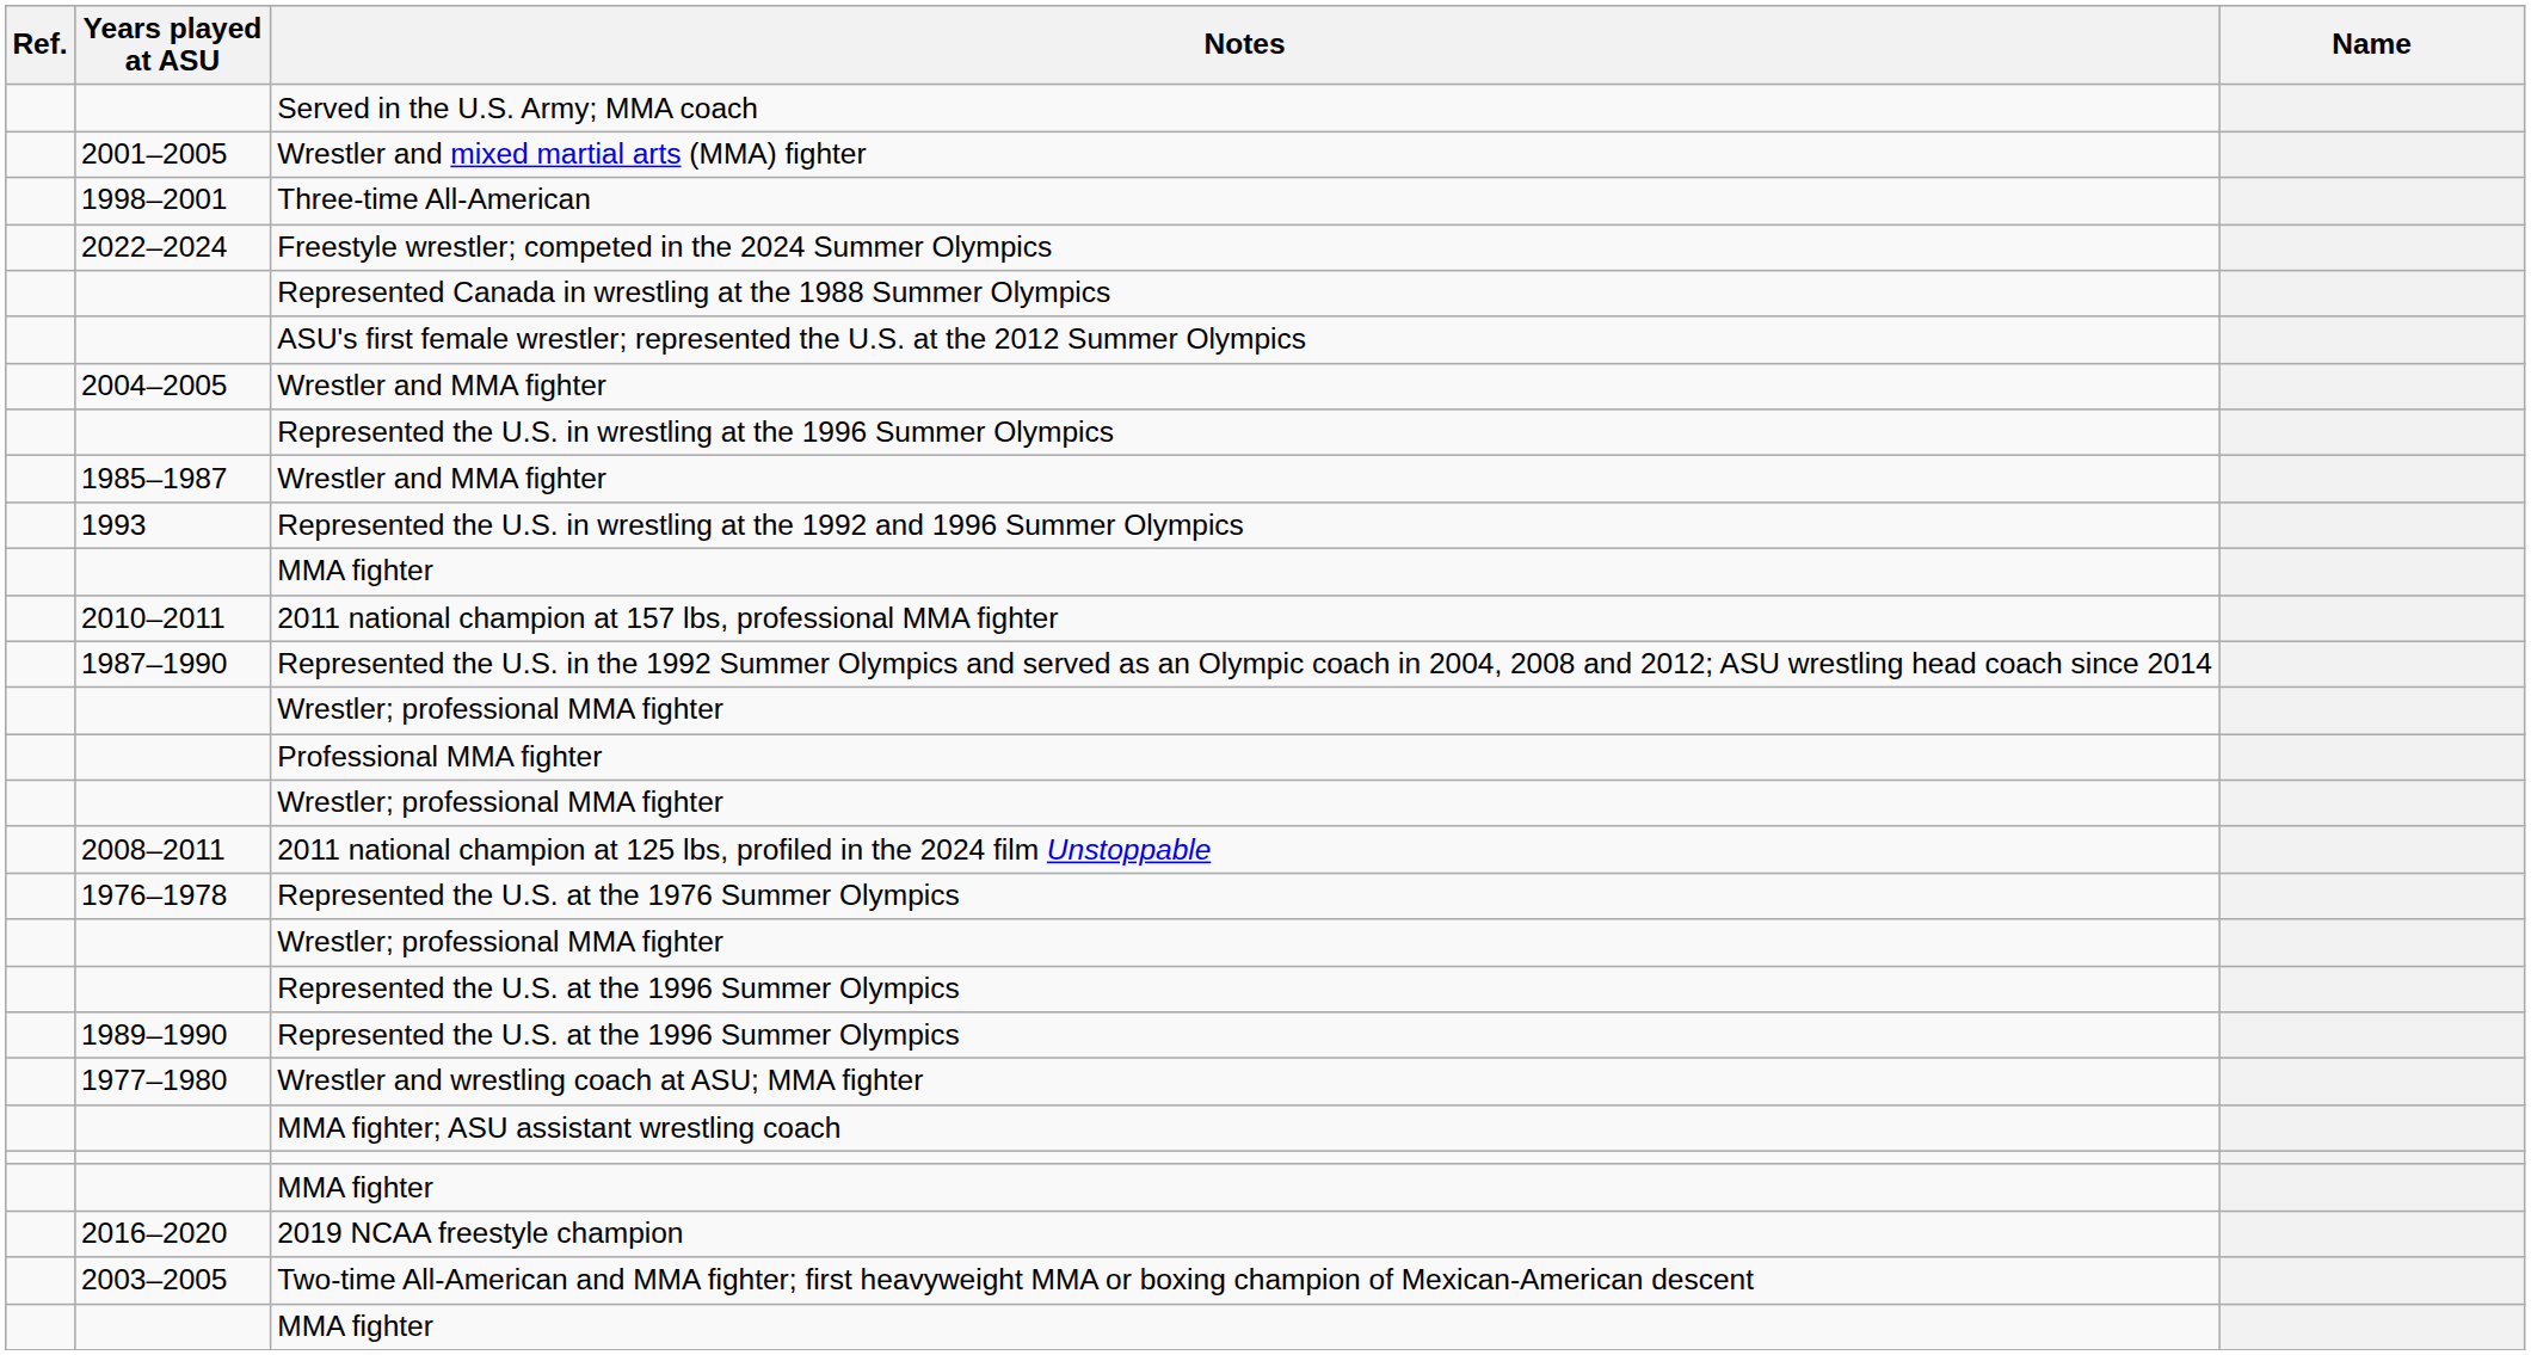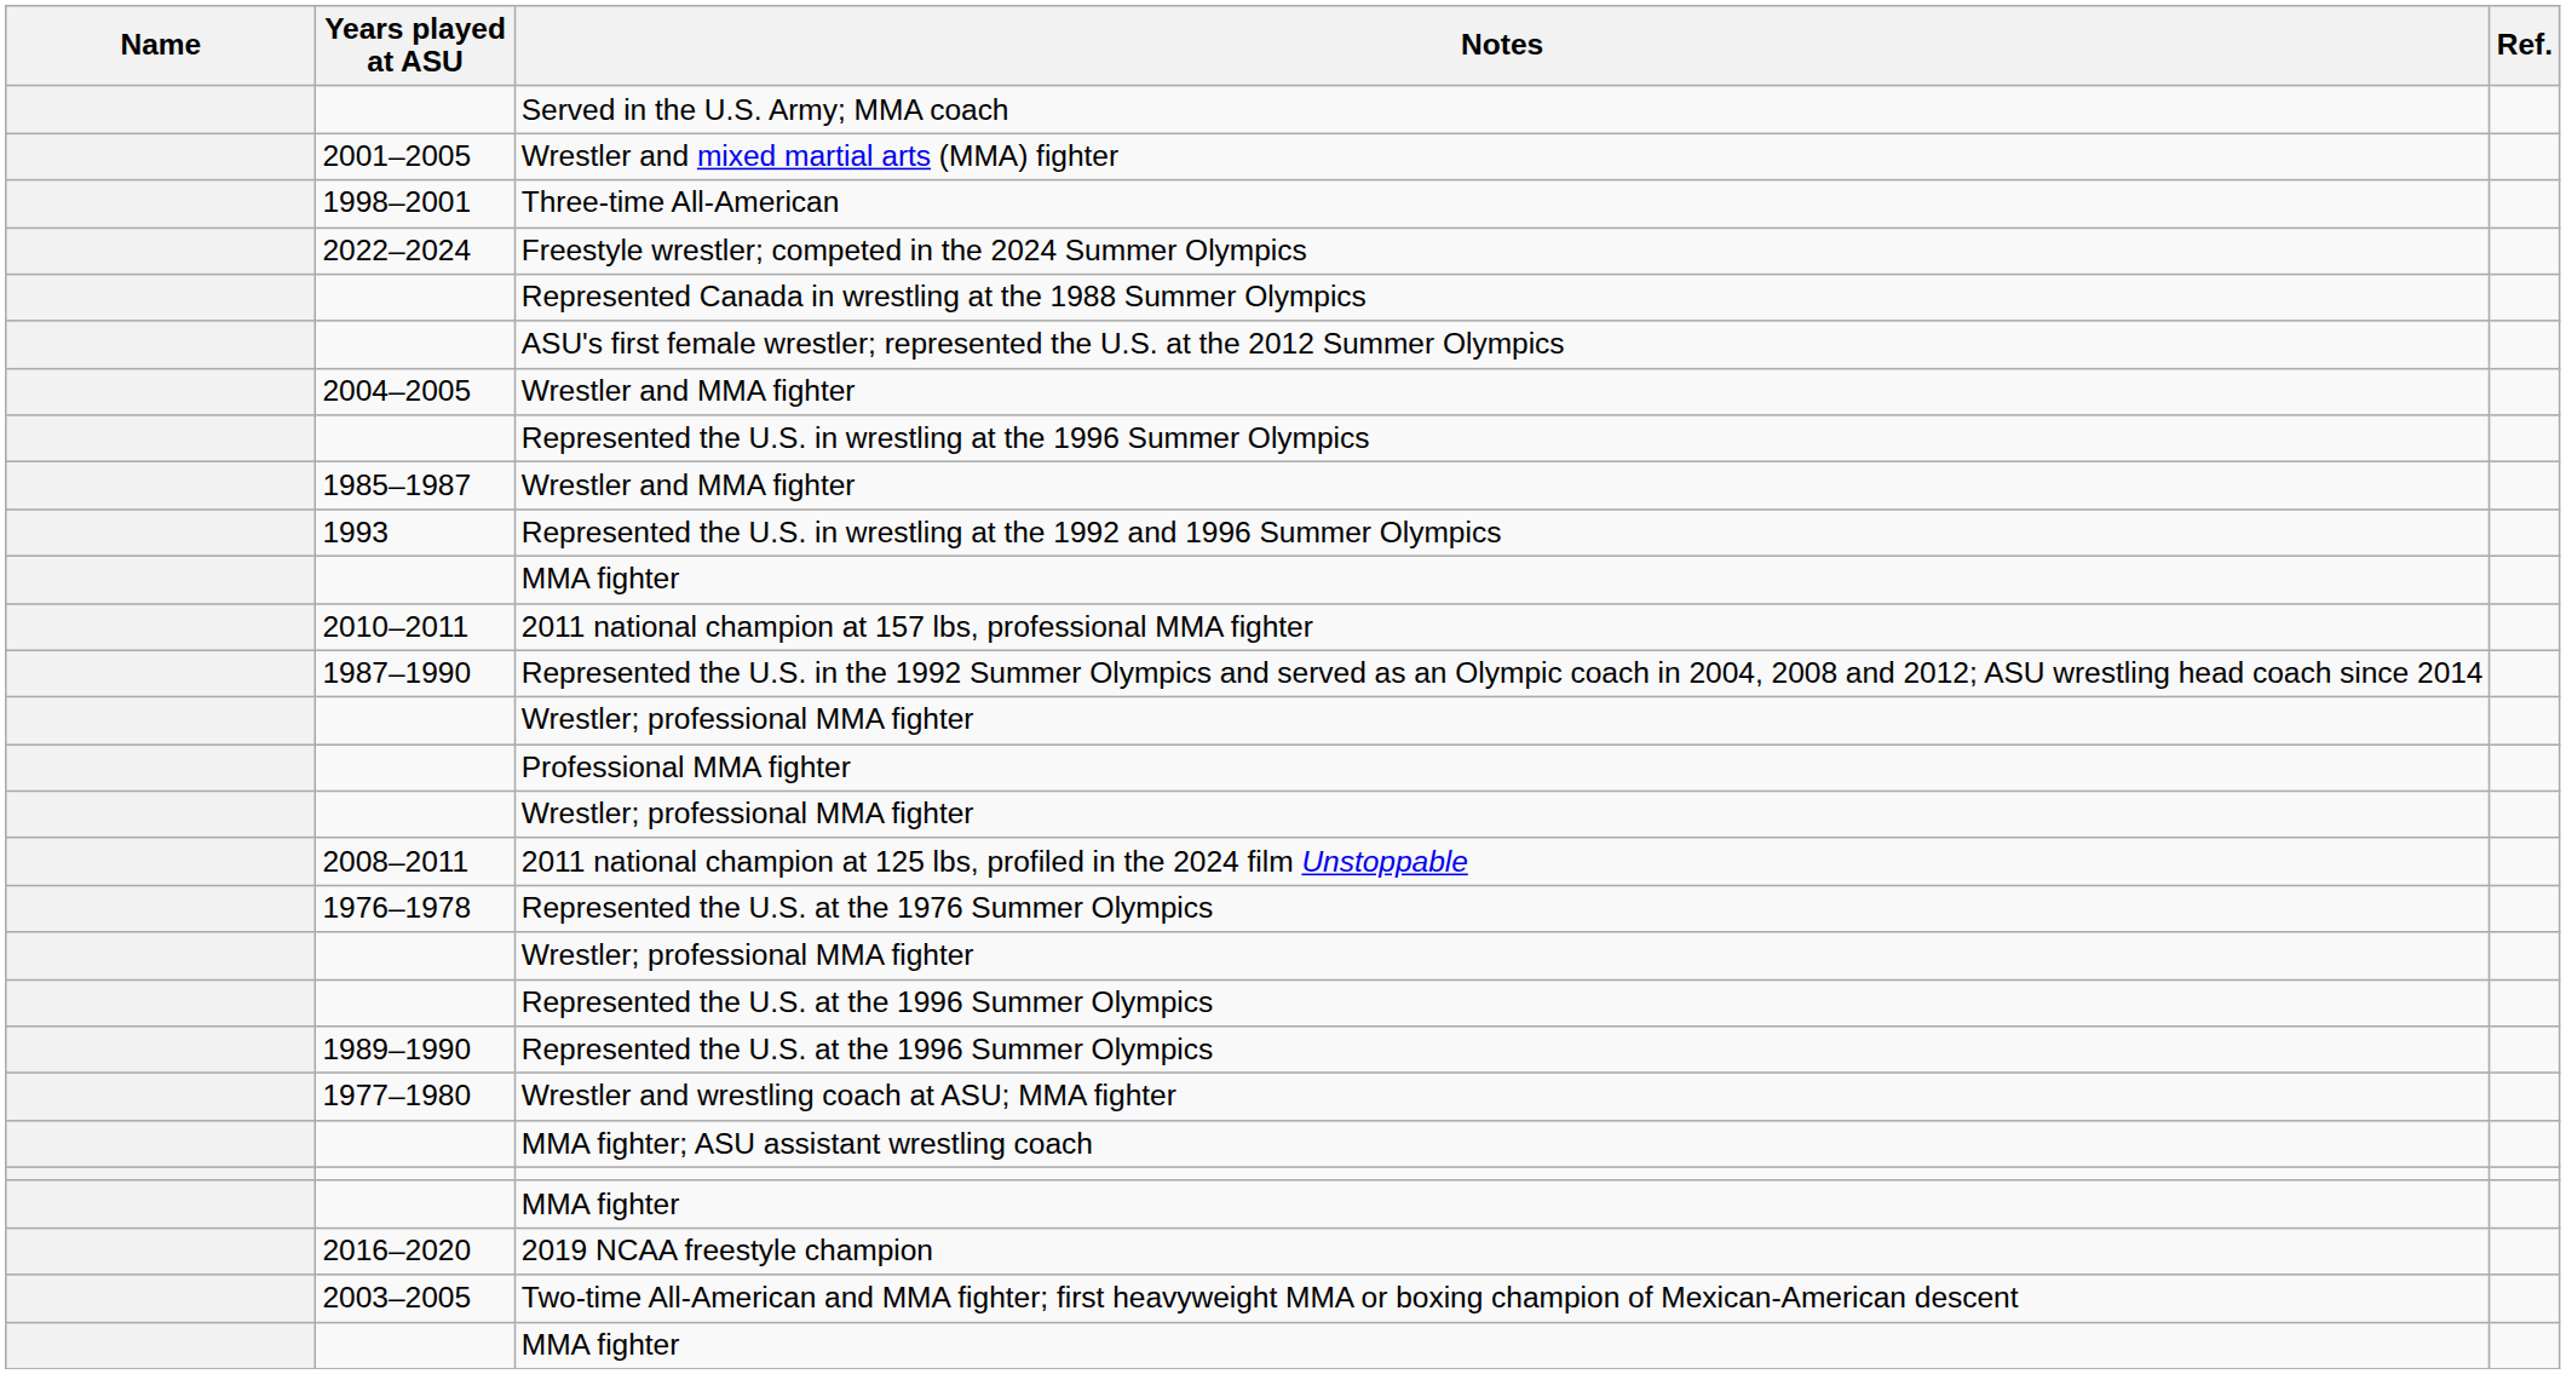columns swapped: Name <-> Ref.
